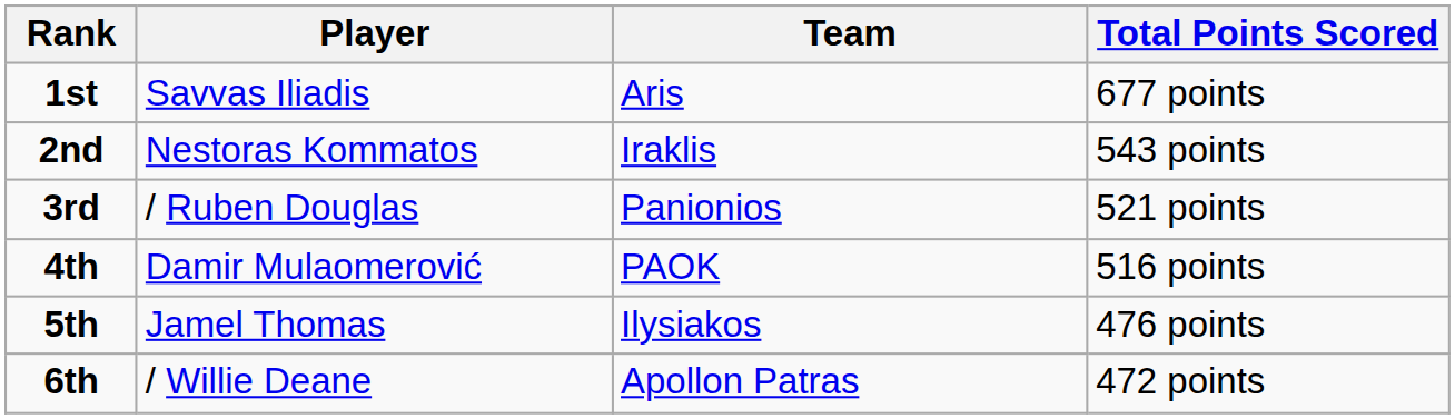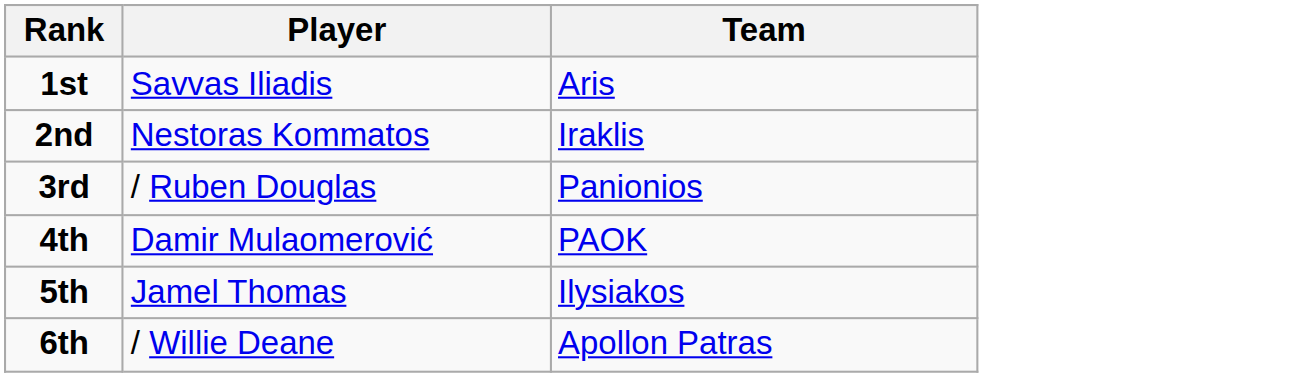- column: Total Points Scored | 677 points | 543 points | 521 points | 516 points | 476 points | 472 points
